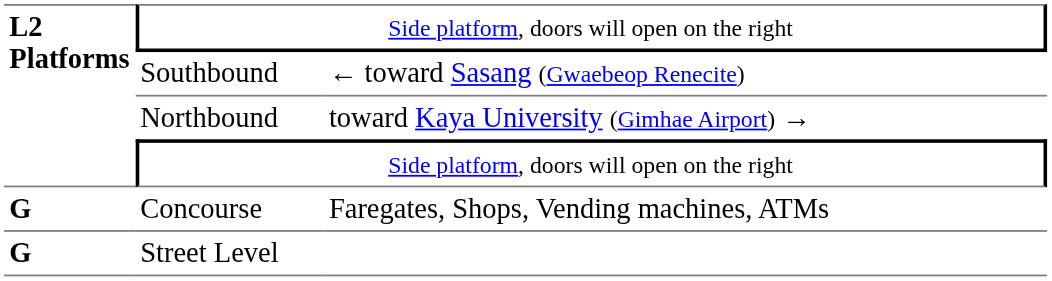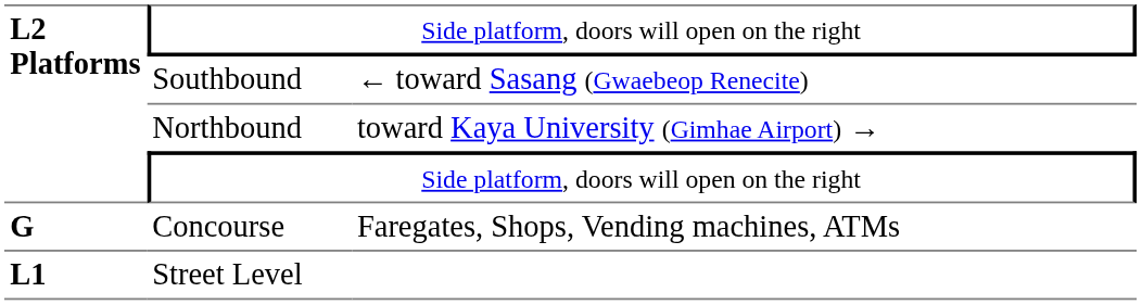Street Level | column 1: G -> L1
